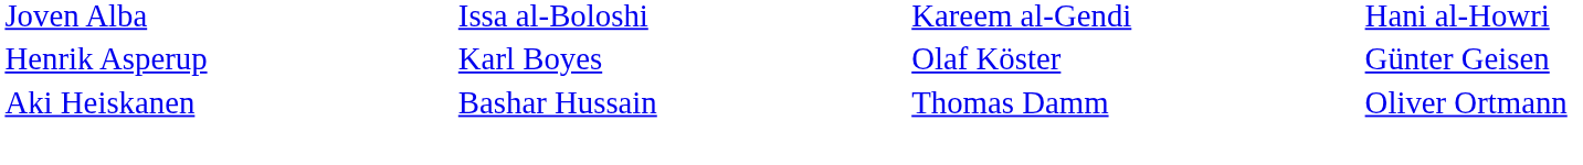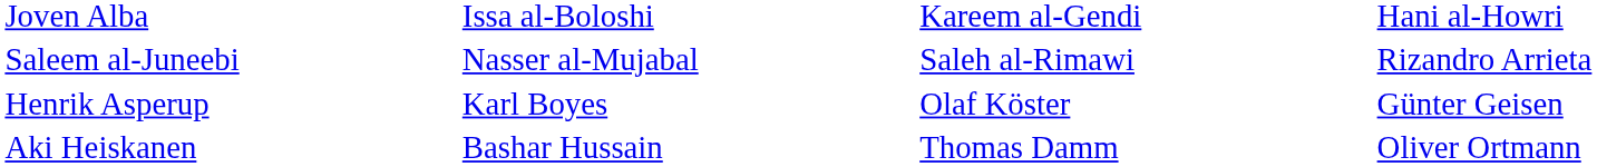+ row: Saleem al-Juneebi | Nasser al-Mujabal | Saleh al-Rimawi | Rizandro Arrieta
